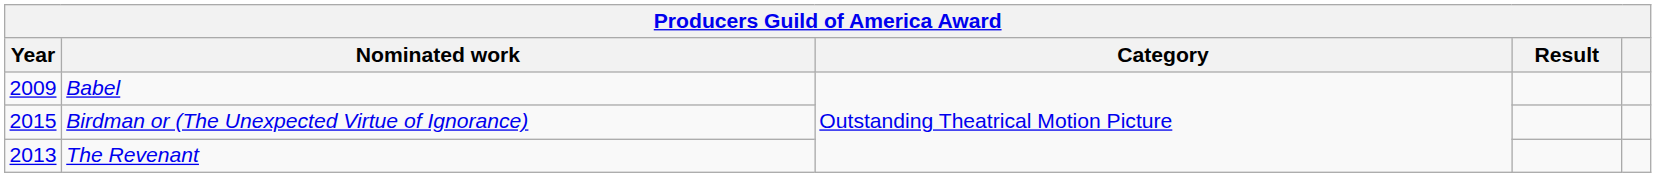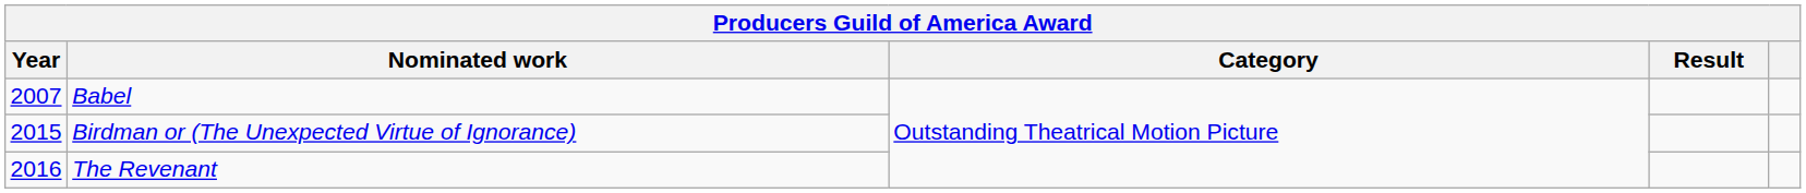Babel | Year: 2009 -> 2007
The Revenant | Year: 2013 -> 2016
